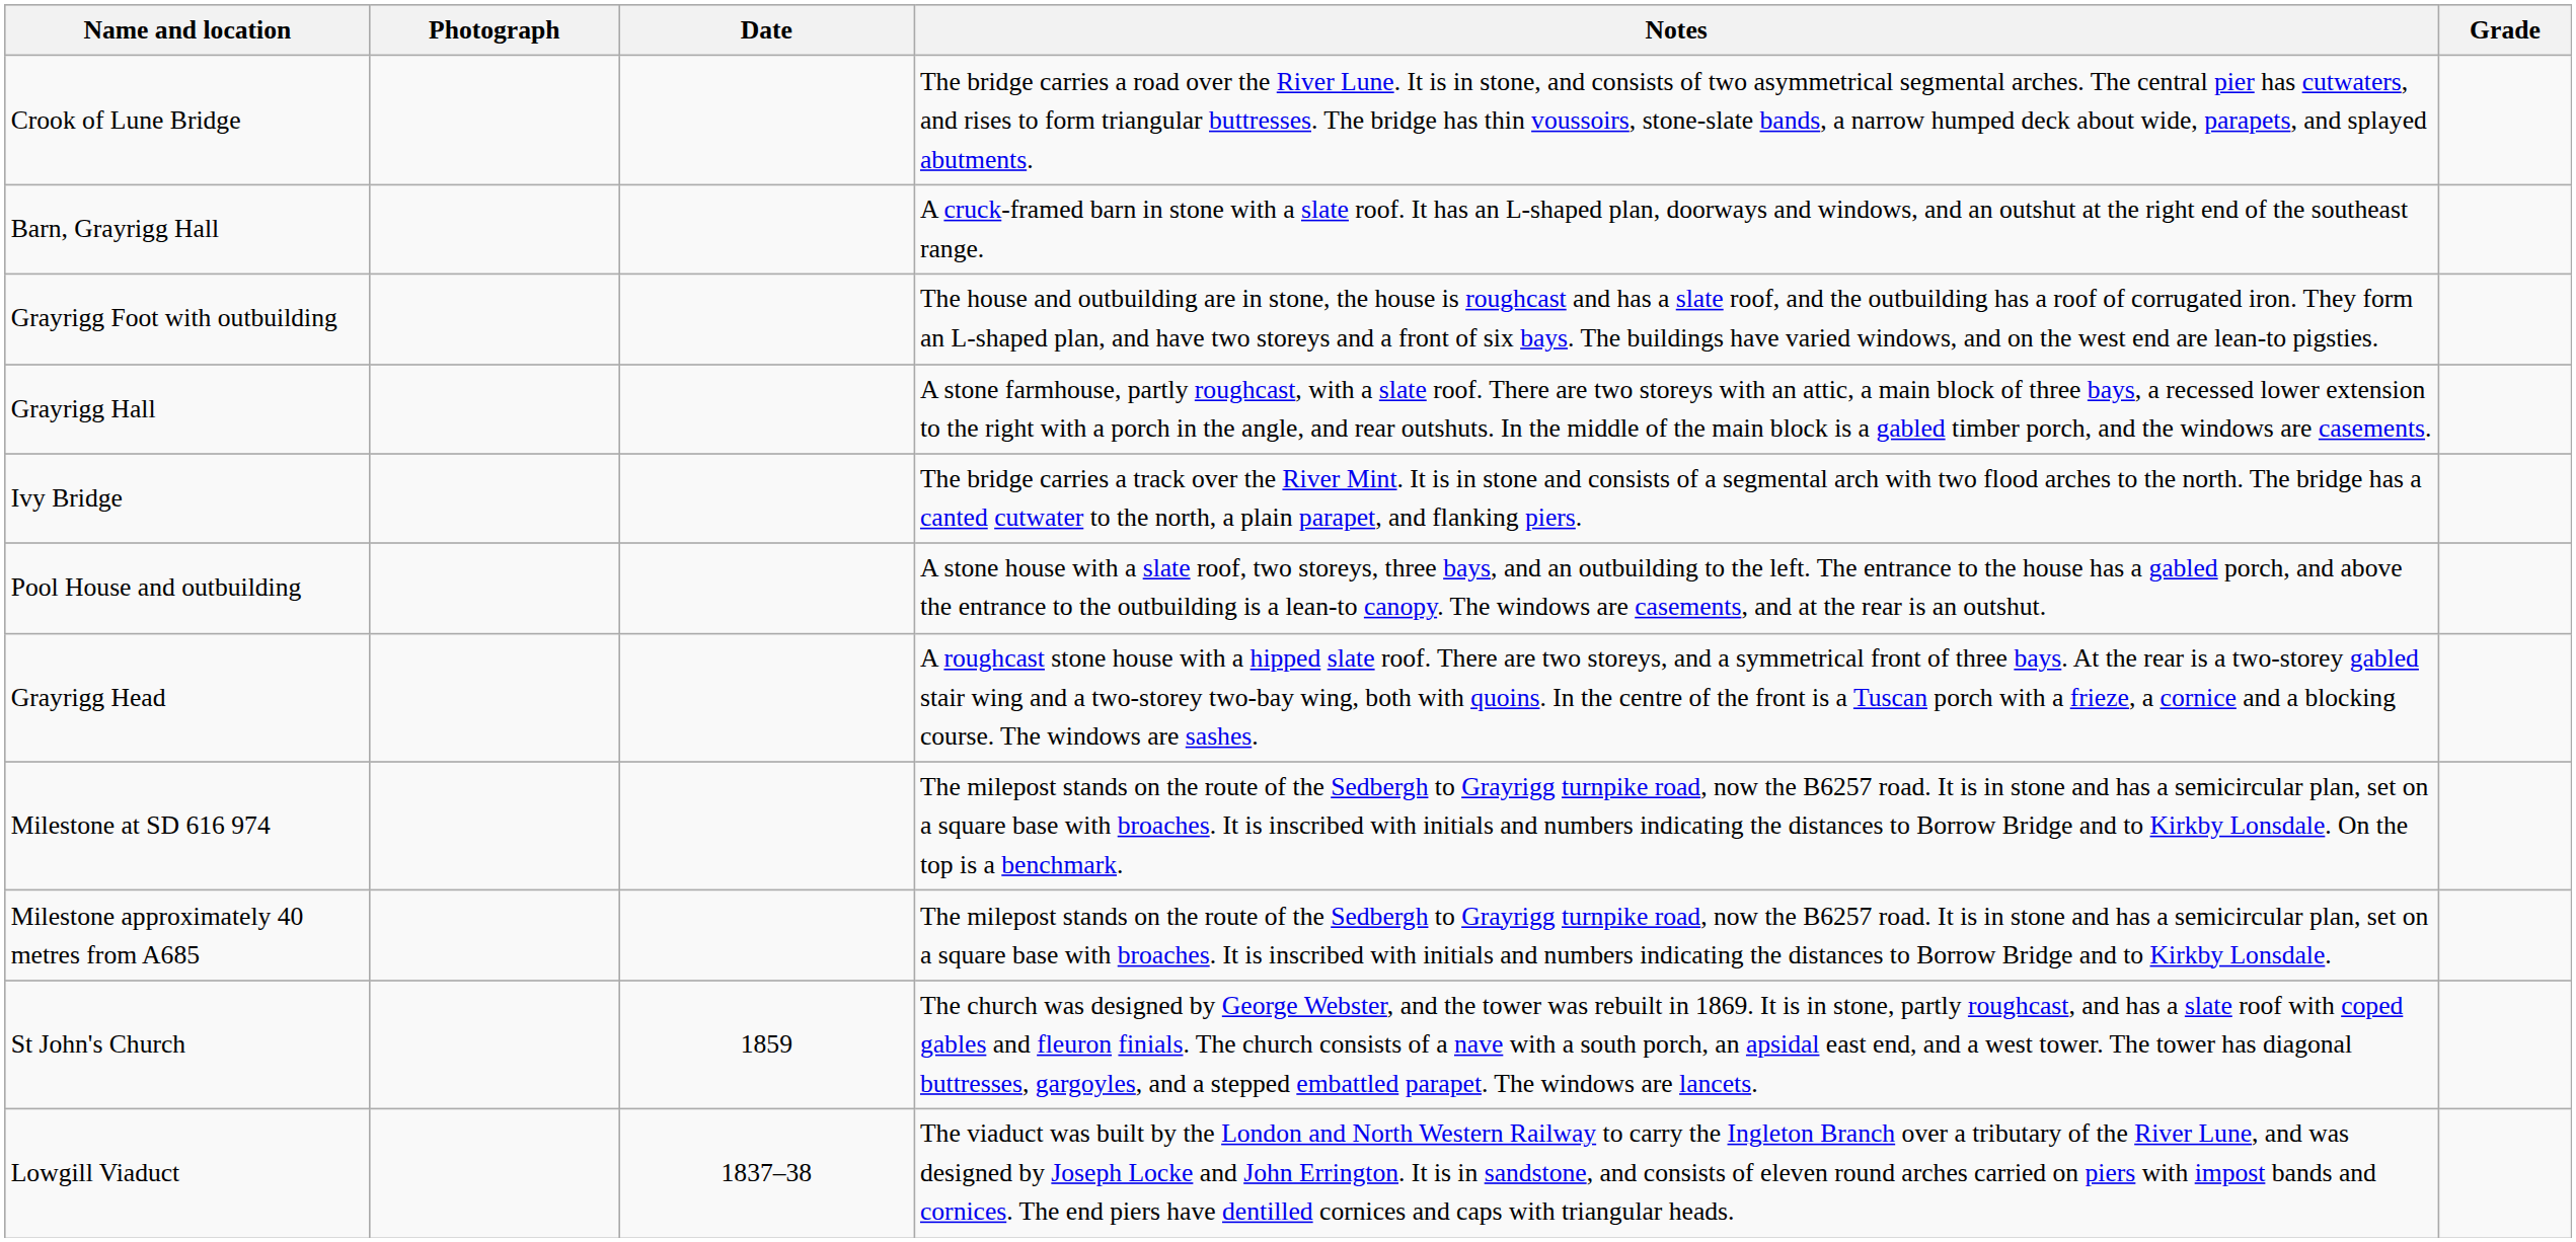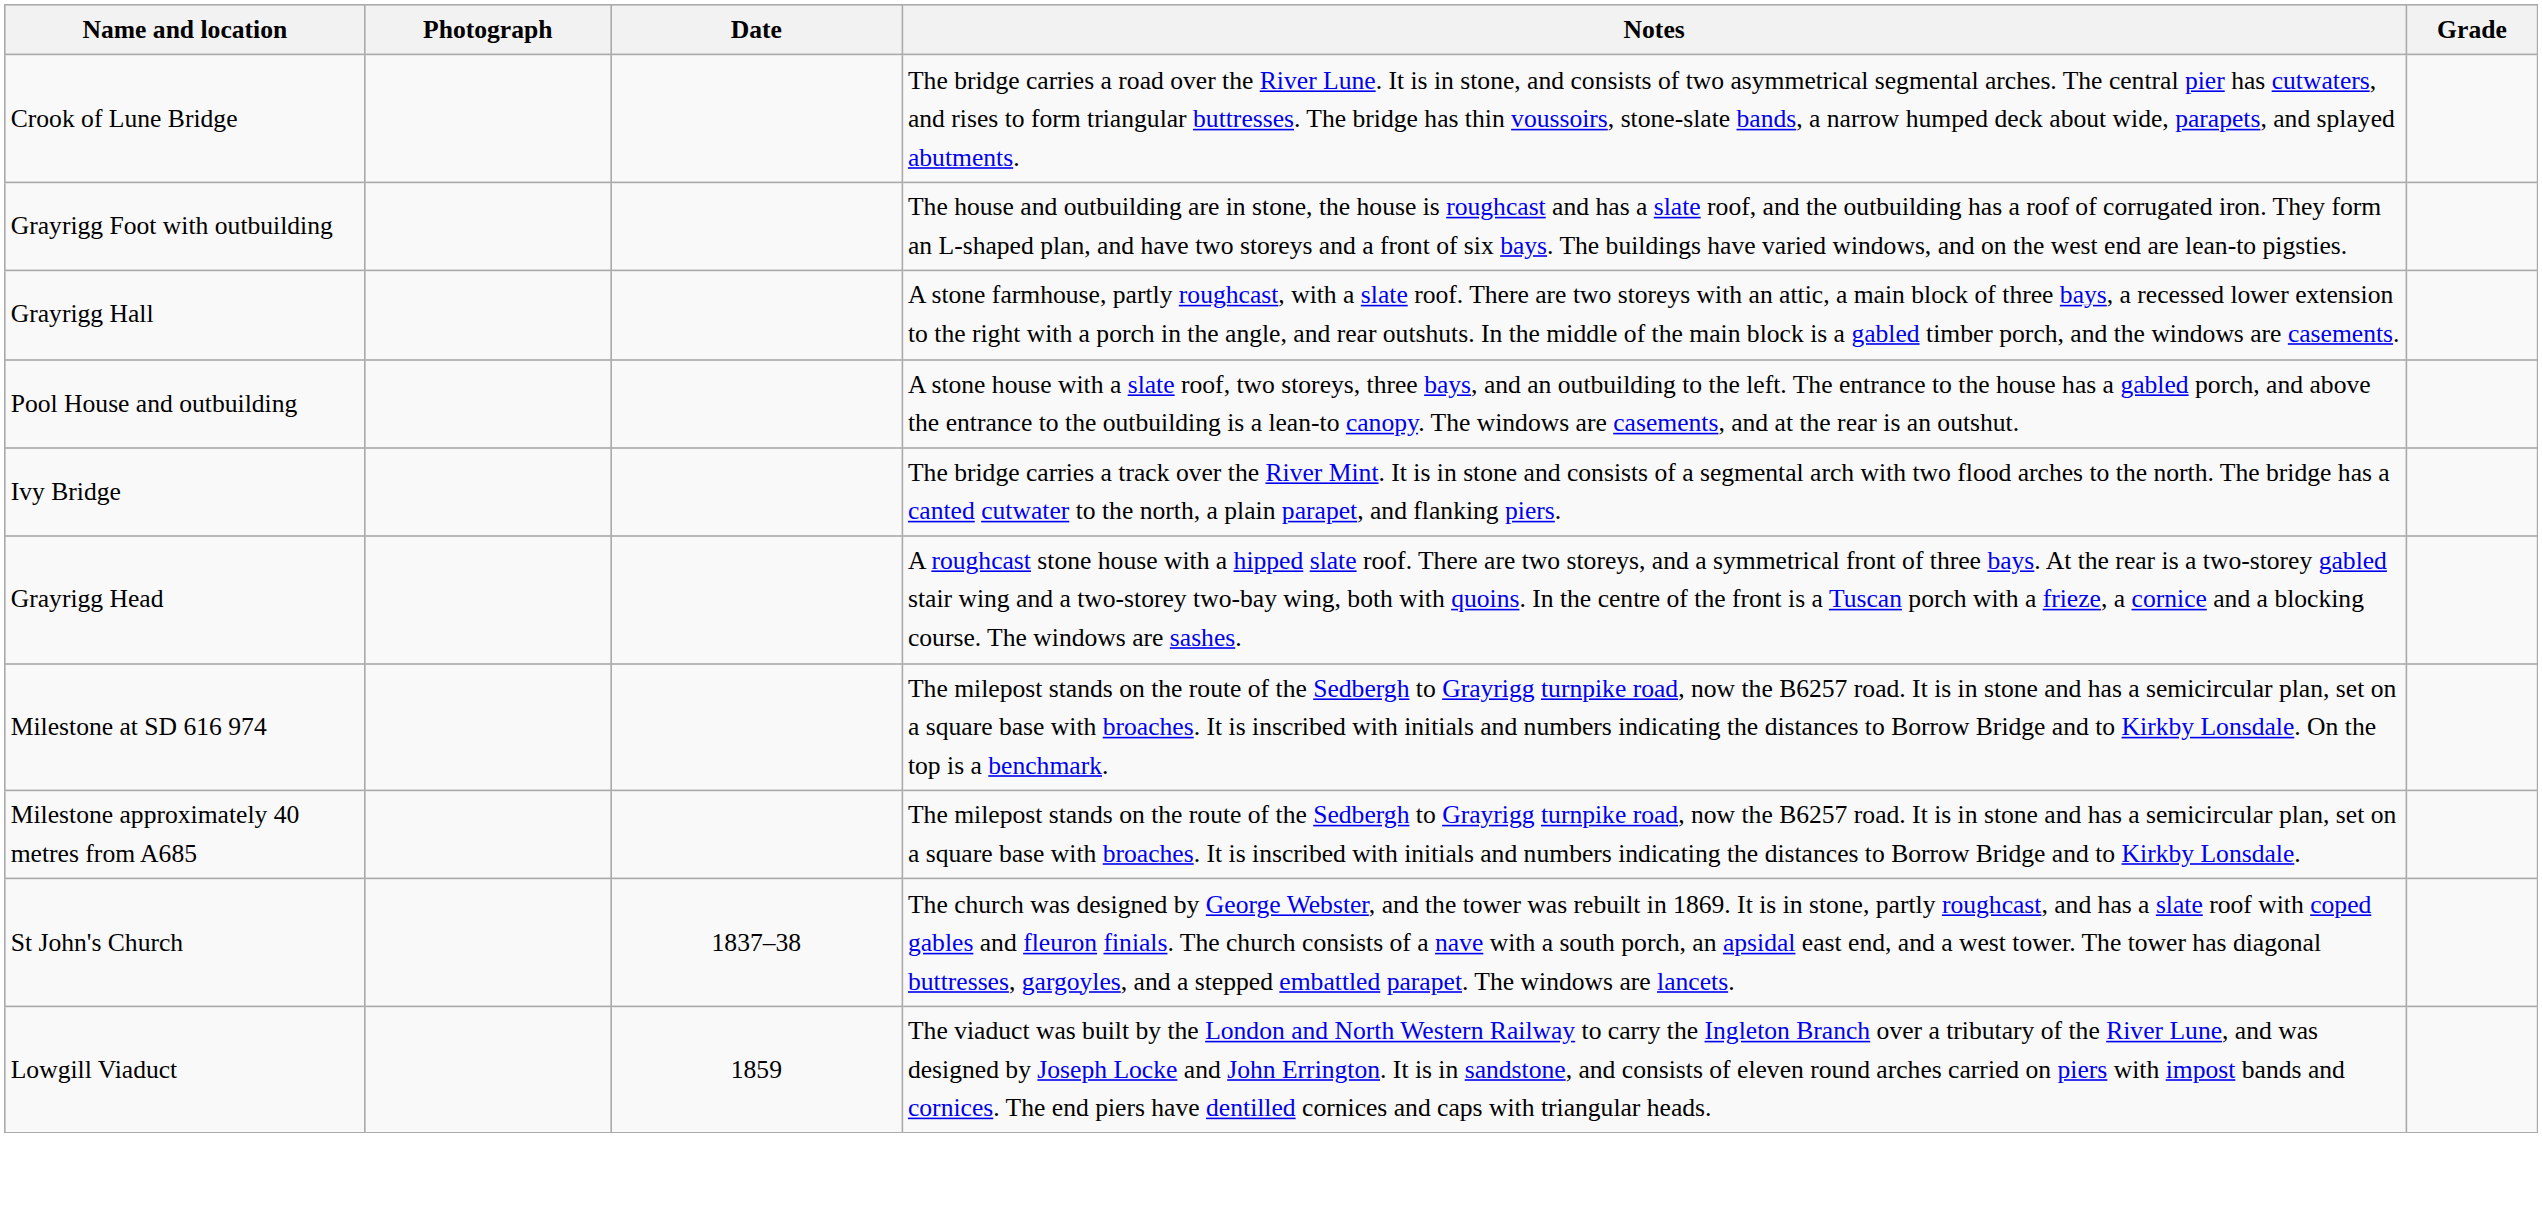- row: Barn, Grayrigg Hall | A cruck-framed barn in stone with a slate roof. It has an L-shaped plan, doorways and windows, and an outshut at the right end of the southeast range.
rows swapped: Ivy Bridge <-> Pool House and outbuilding
St John's Church | Date: 1859 -> 1837–38
Lowgill Viaduct | Date: 1837–38 -> 1859
